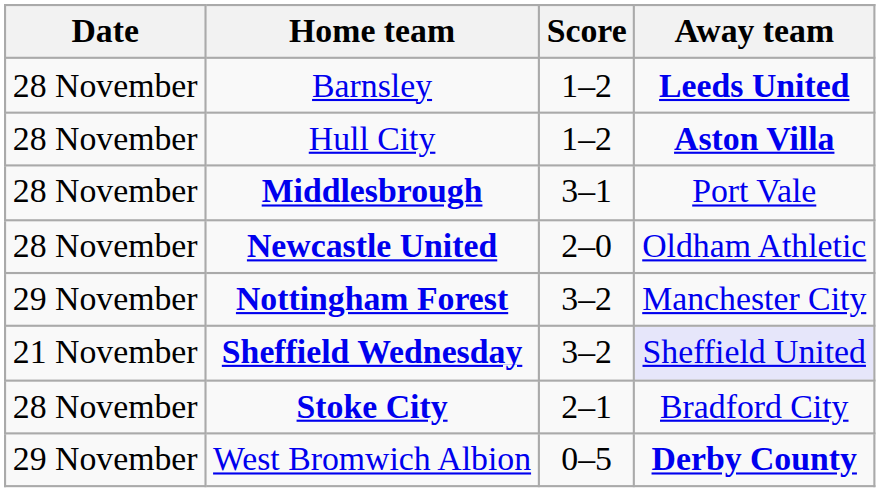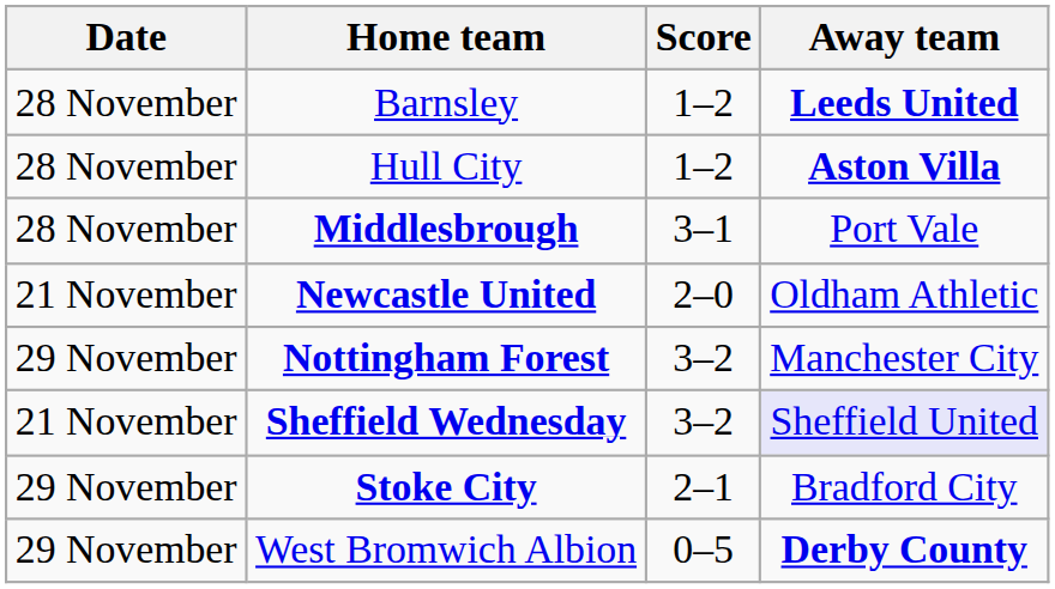Newcastle United | Date: 28 November -> 21 November
Stoke City | Date: 28 November -> 29 November
